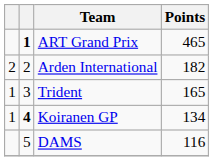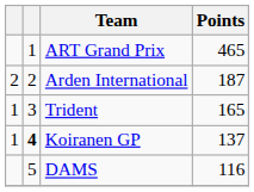ART Grand Prix | column 2: bold -> normal
Arden International | Points: 182 -> 187
Koiranen GP | Points: 134 -> 137
